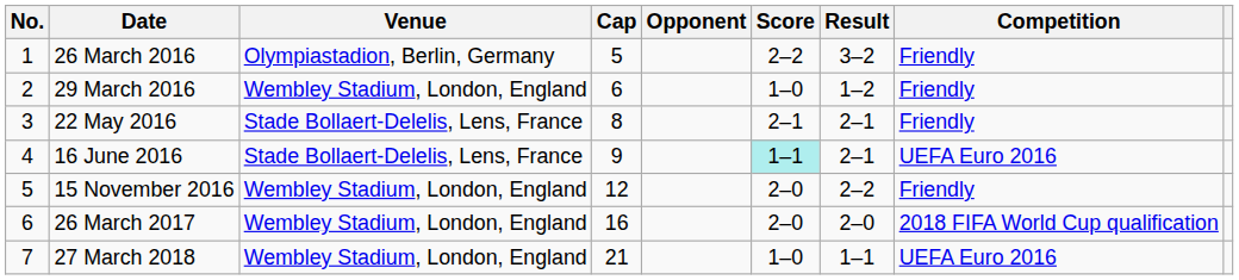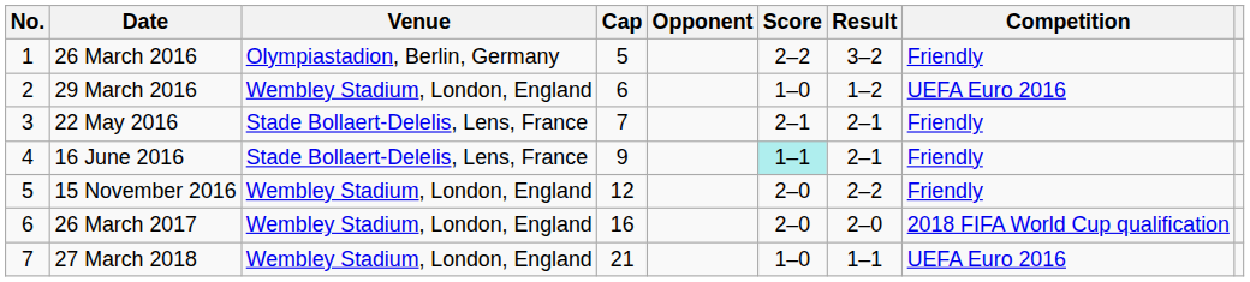29 March 2016 | Competition: Friendly -> UEFA Euro 2016
22 May 2016 | Cap: 8 -> 7
16 June 2016 | Competition: UEFA Euro 2016 -> Friendly
